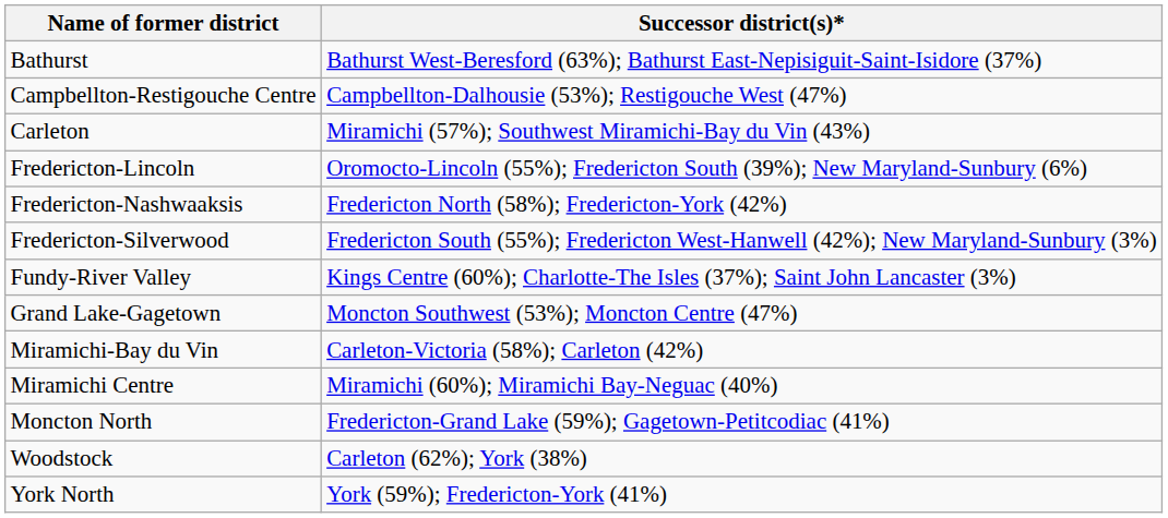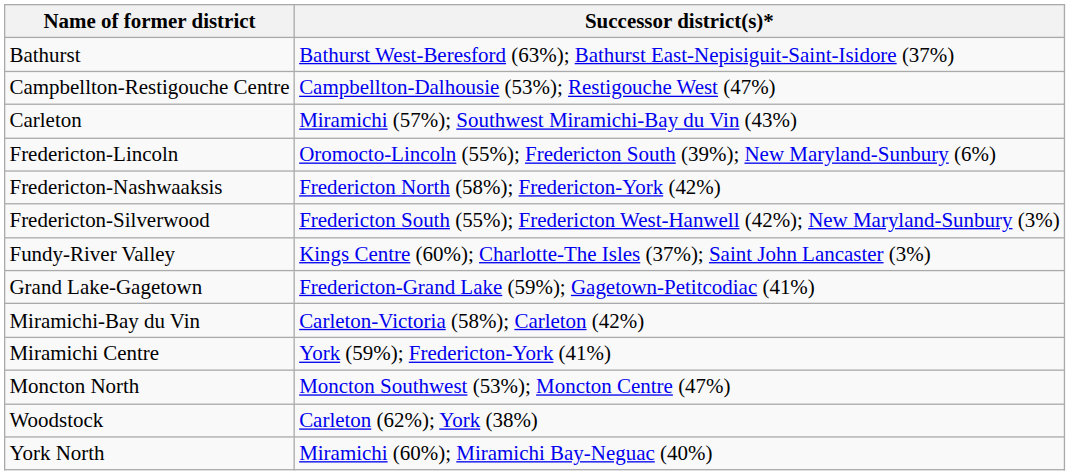Grand Lake-Gagetown | Successor district(s)*: Moncton Southwest (53%); Moncton Centre (47%) -> Fredericton-Grand Lake (59%); Gagetown-Petitcodiac (41%)
Miramichi Centre | Successor district(s)*: Miramichi (60%); Miramichi Bay-Neguac (40%) -> York (59%); Fredericton-York (41%)
Moncton North | Successor district(s)*: Fredericton-Grand Lake (59%); Gagetown-Petitcodiac (41%) -> Moncton Southwest (53%); Moncton Centre (47%)
York North | Successor district(s)*: York (59%); Fredericton-York (41%) -> Miramichi (60%); Miramichi Bay-Neguac (40%)
